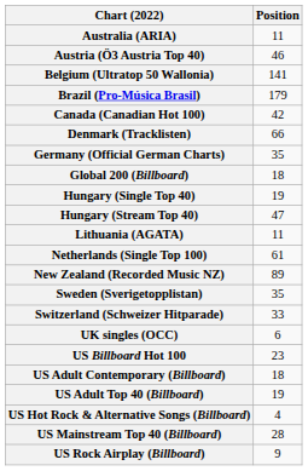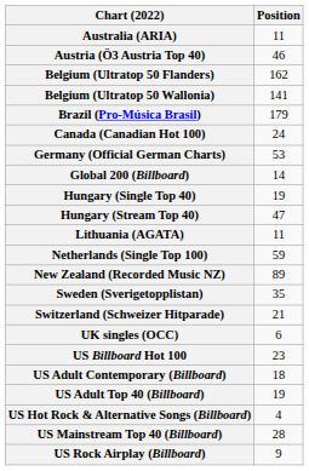+ row: Belgium (Ultratop 50 Flanders) | 162
Canada (Canadian Hot 100) | Position: 42 -> 24
- row: Denmark (Tracklisten) | 66
Germany (Official German Charts) | Position: 35 -> 53
Global 200 (Billboard) | Position: 18 -> 14
Netherlands (Single Top 100) | Position: 61 -> 59
Switzerland (Schweizer Hitparade) | Position: 33 -> 21
